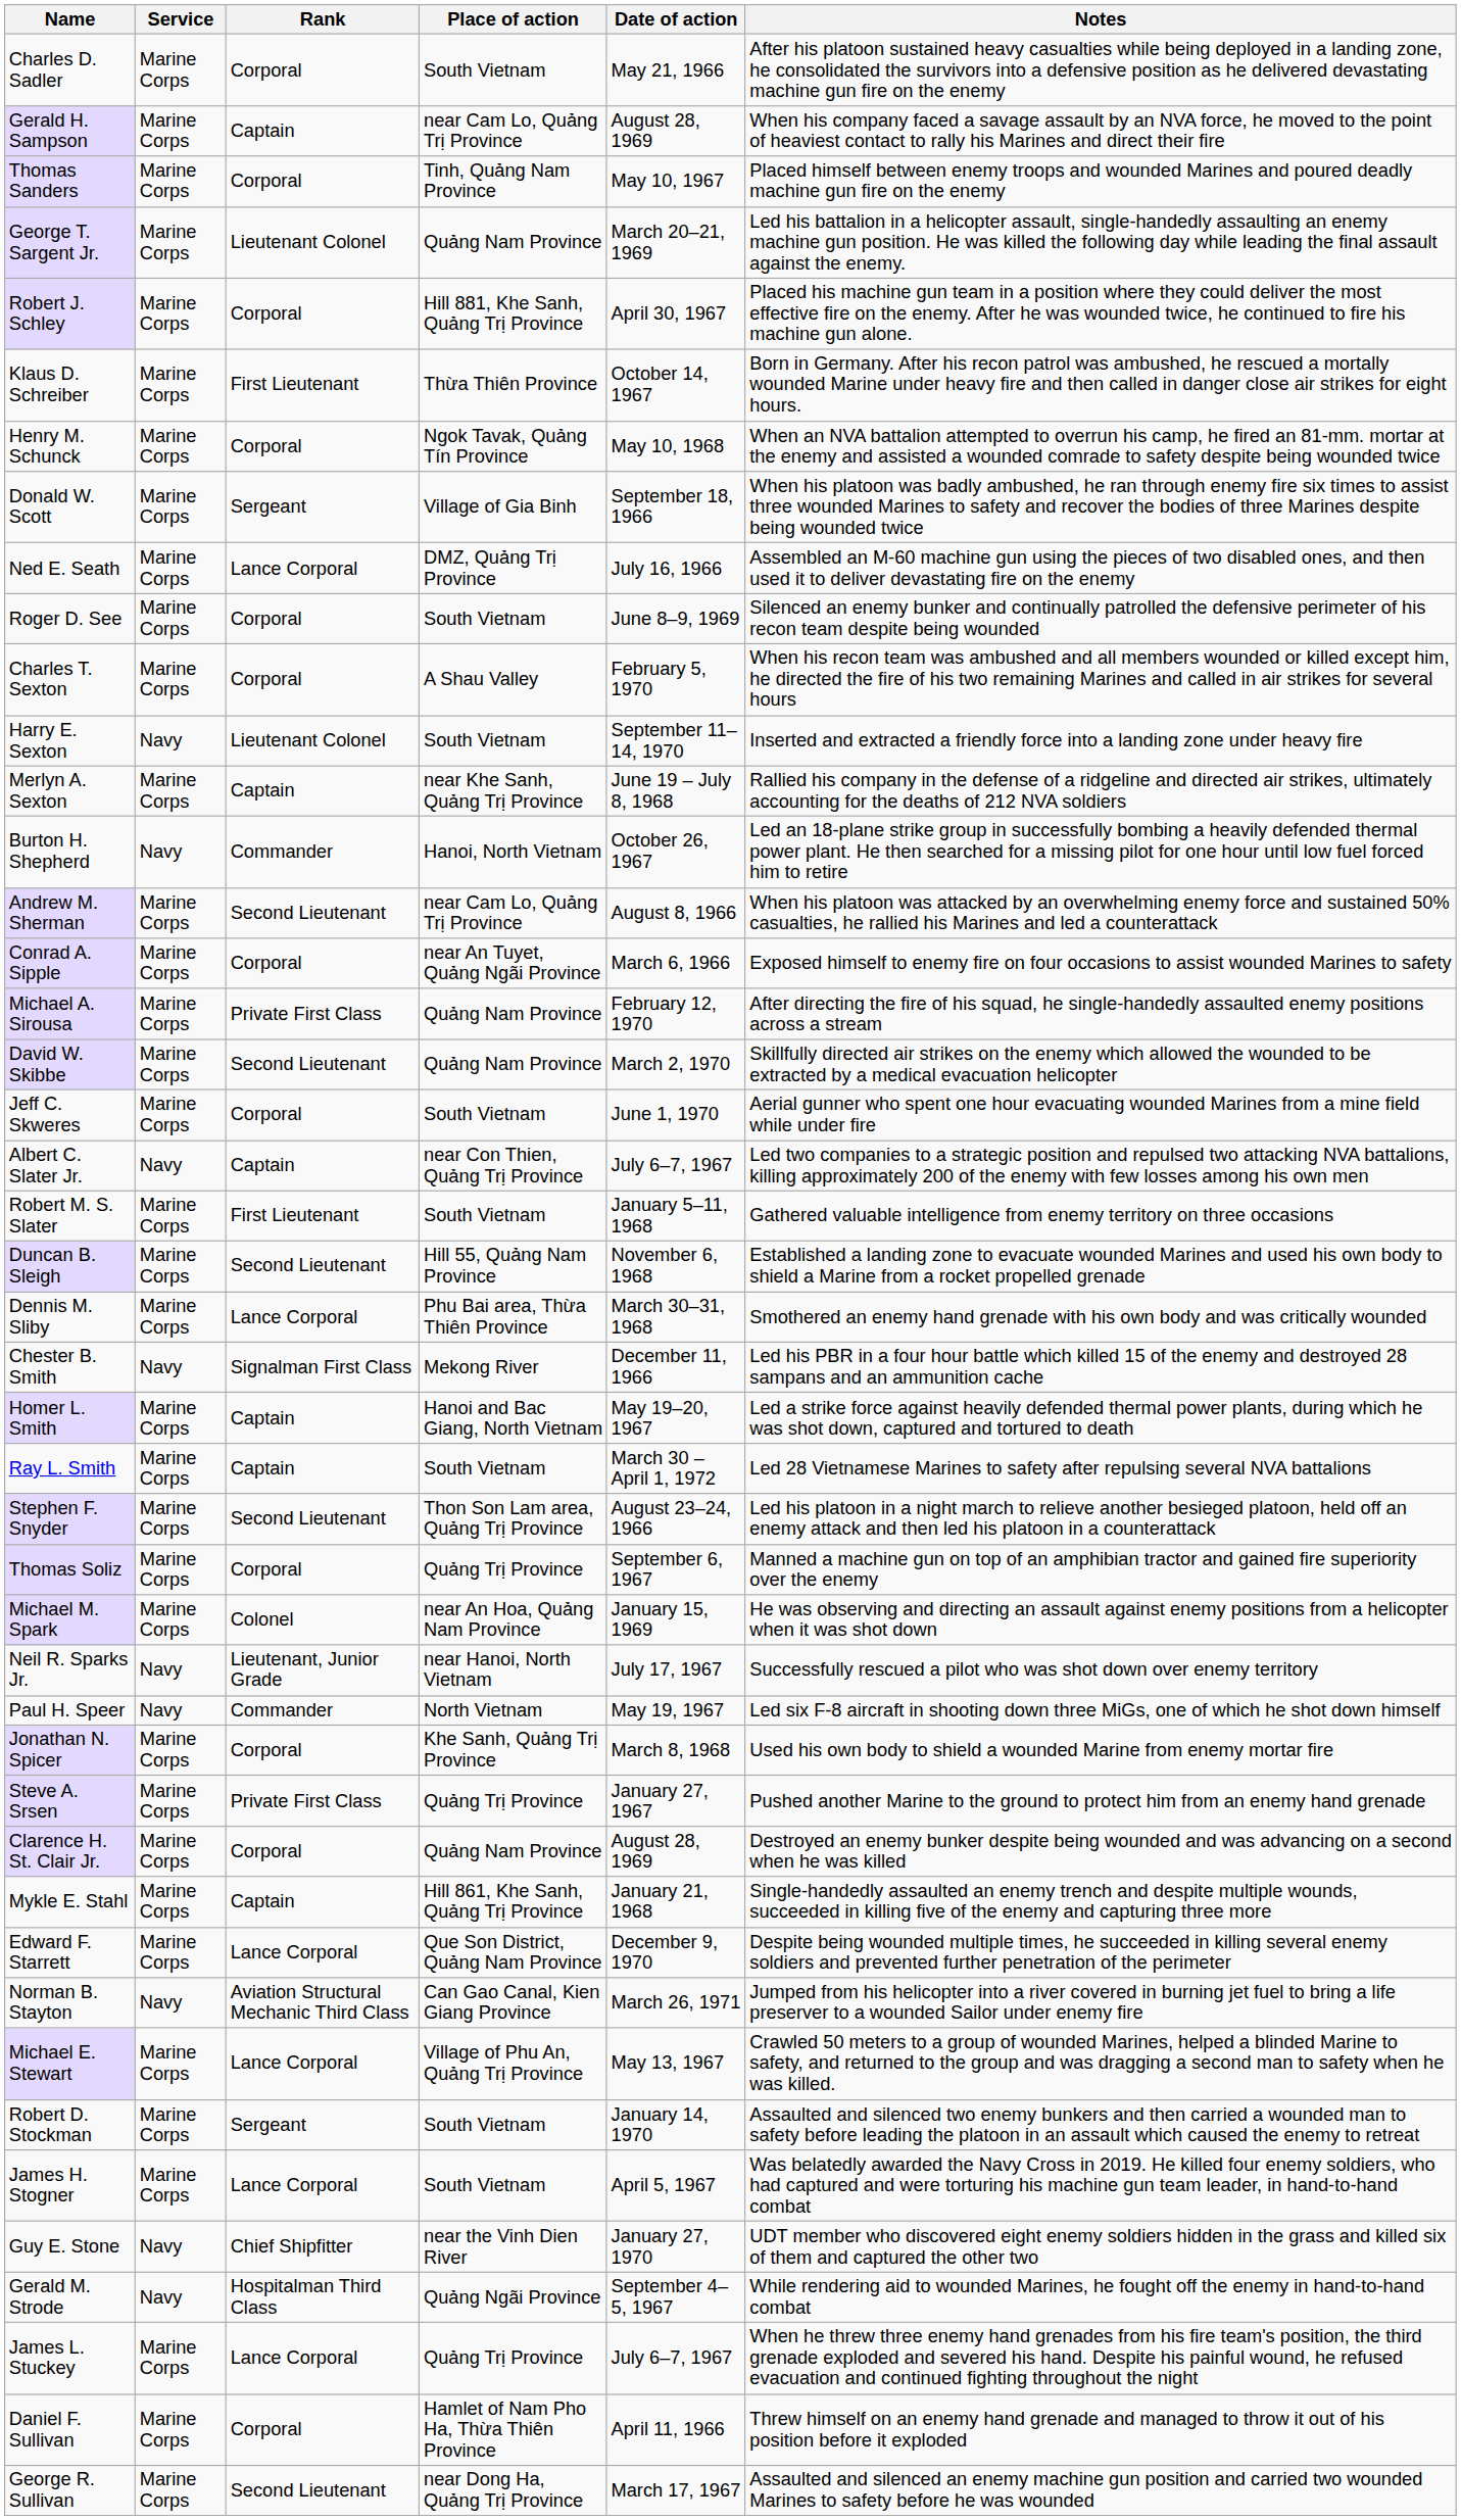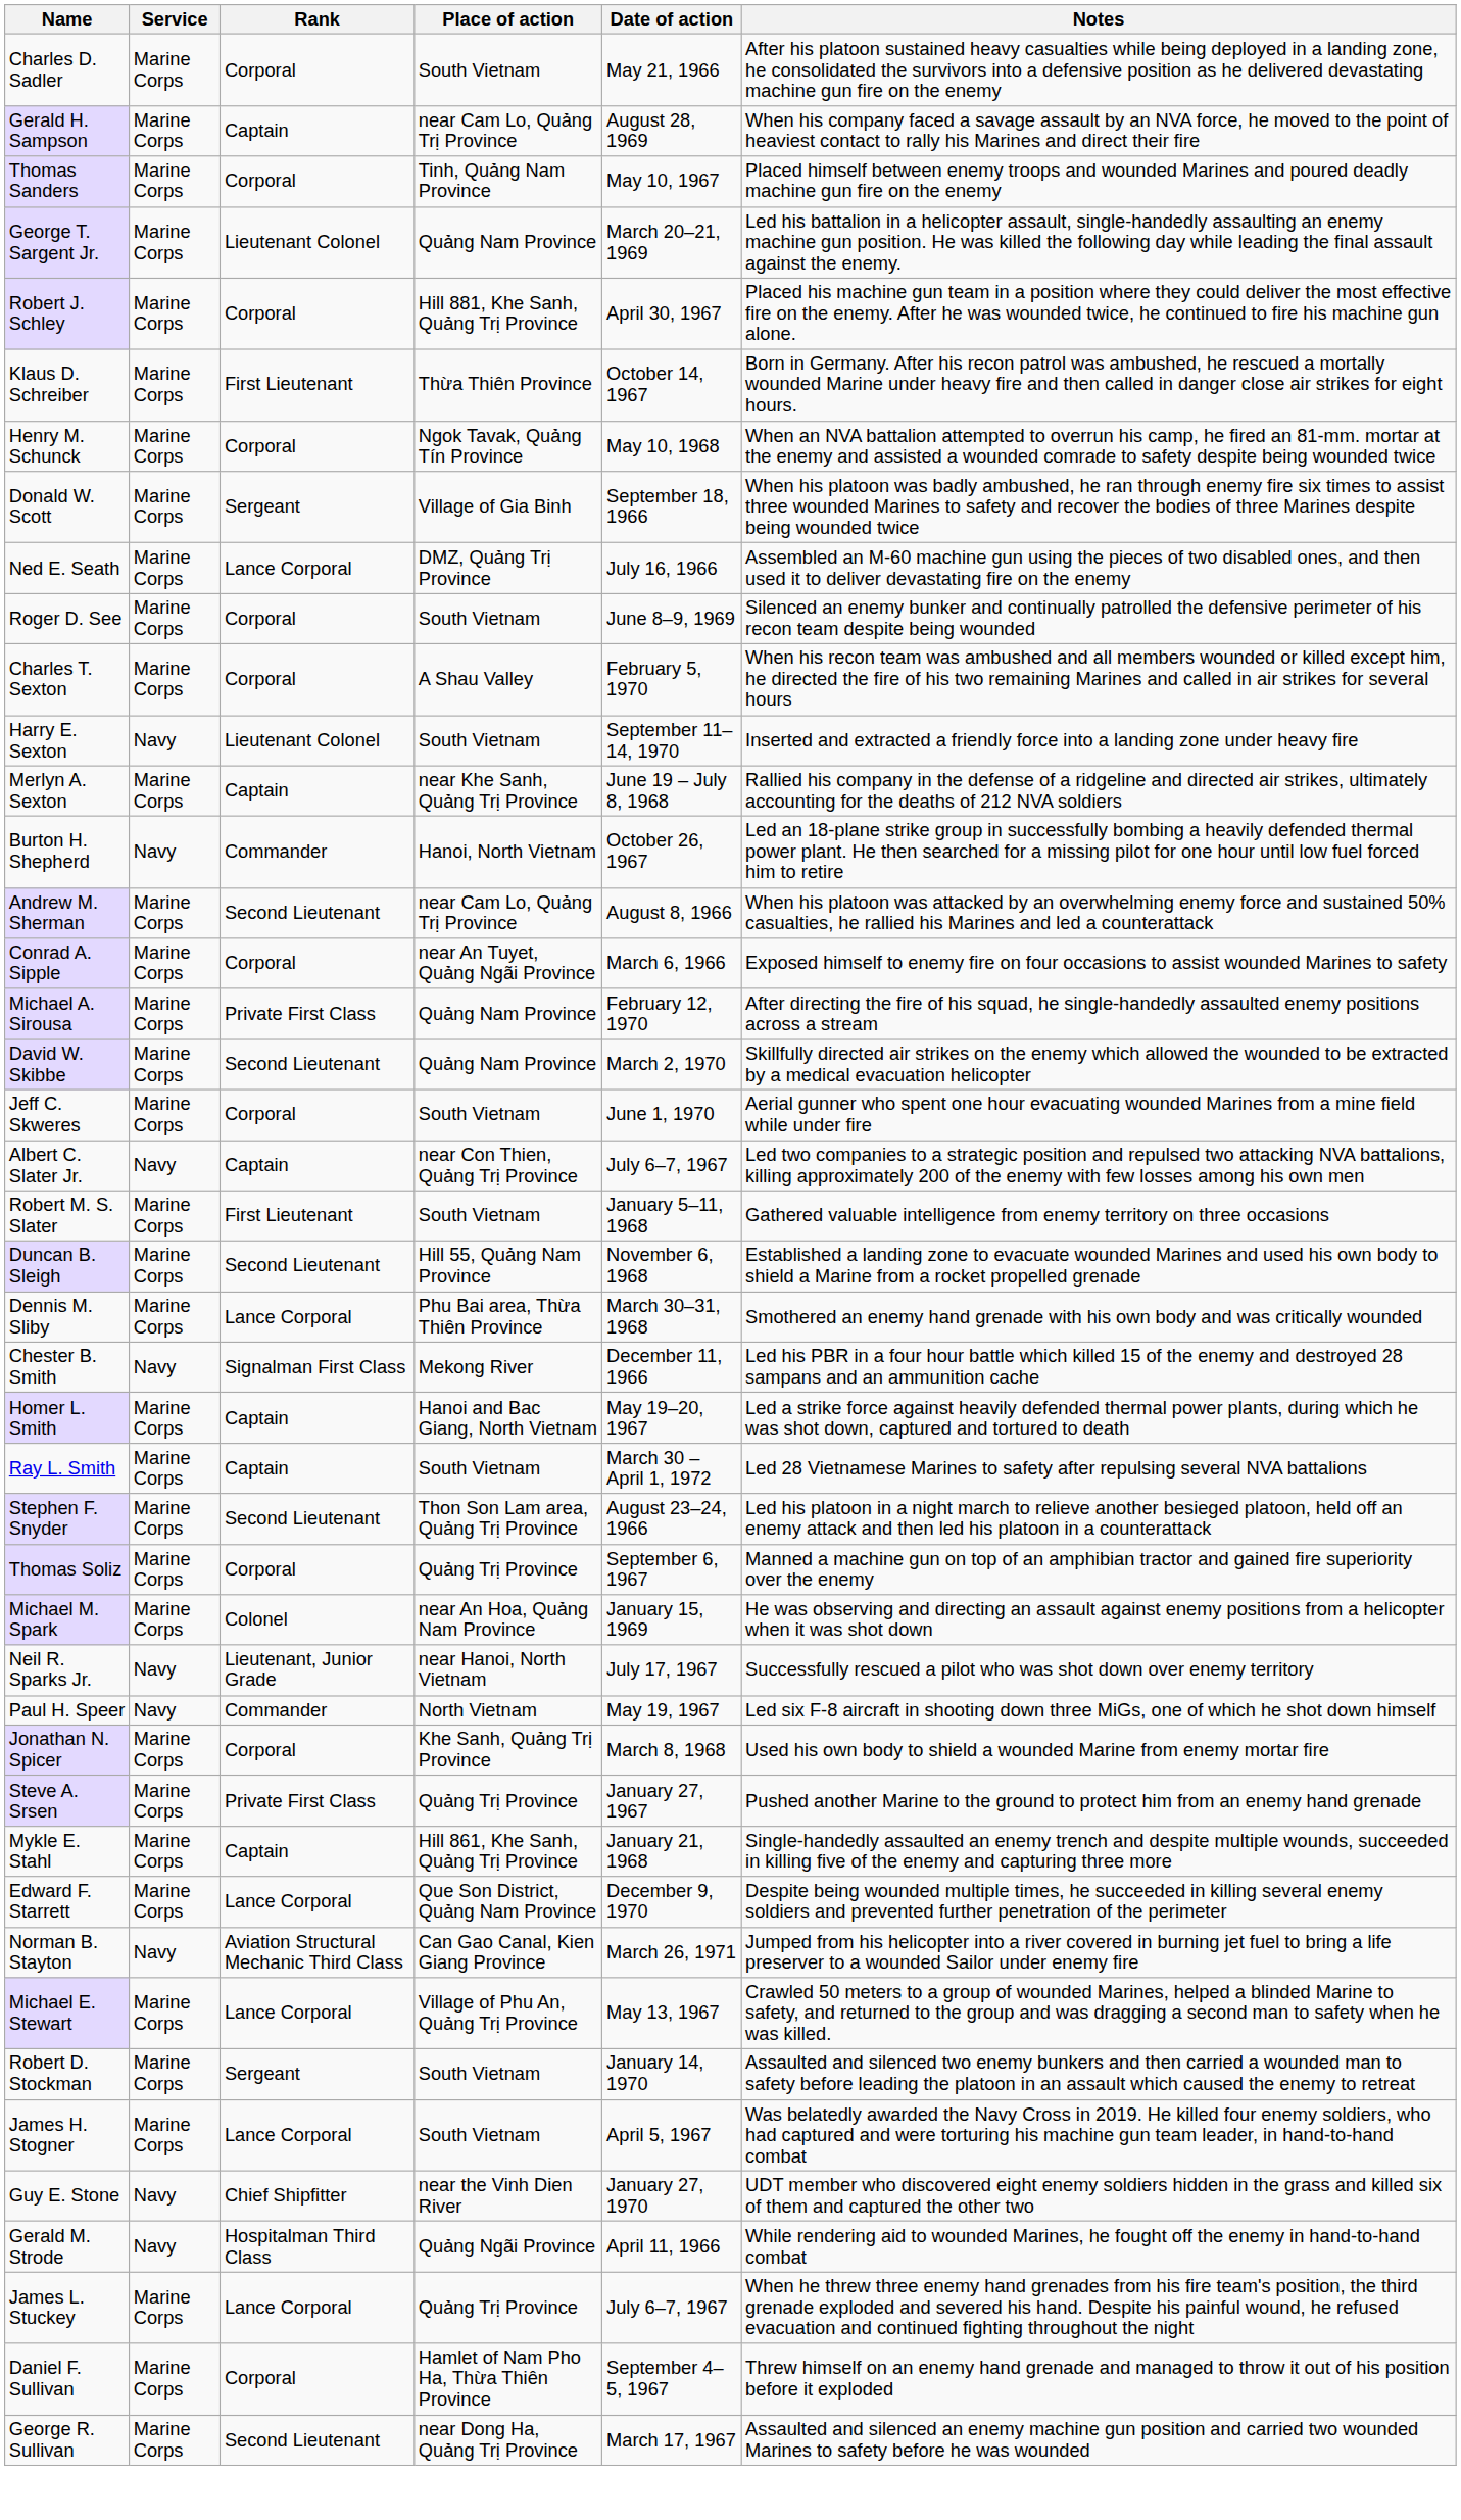- row: Clarence H. St. Clair Jr. | Marine Corps | Corporal | Quảng Nam Province | August 28, 1969 | Destroyed an enemy bunker despite being wounded and was advancing on a second when he was killed
Gerald M. Strode | Date of action: September 4–5, 1967 -> April 11, 1966
Daniel F. Sullivan | Date of action: April 11, 1966 -> September 4–5, 1967
